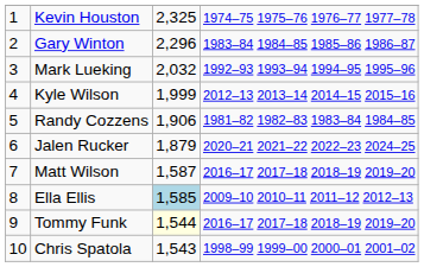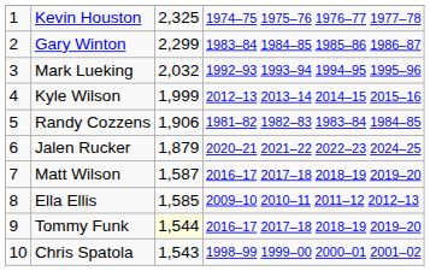Gary Winton | column 3: 2,296 -> 2,299
Ella Ellis | column 3: lightblue background -> no background
